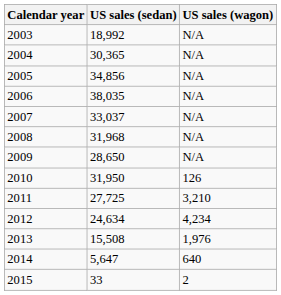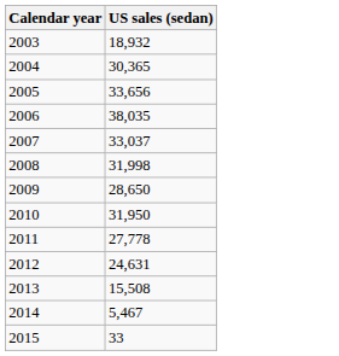- column: US sales (wagon) | N/A | N/A | N/A | N/A | N/A | N/A | N/A | 126 | 3,210 | 4,234 | 1,976 | 640 | 2
2003 | US sales (sedan): 18,992 -> 18,932
2005 | US sales (sedan): 34,856 -> 33,656
2008 | US sales (sedan): 31,968 -> 31,998
2011 | US sales (sedan): 27,725 -> 27,778
2012 | US sales (sedan): 24,634 -> 24,631
2014 | US sales (sedan): 5,647 -> 5,467
